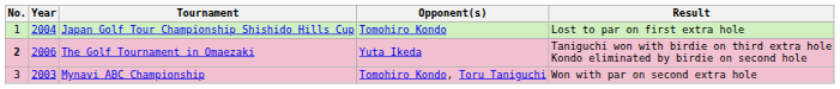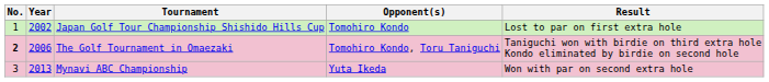Japan Golf Tour Championship Shishido Hills Cup | Year: 2004 -> 2002
The Golf Tournament in Omaezaki | Opponent(s): Yuta Ikeda -> Tomohiro Kondo, Toru Taniguchi
Mynavi ABC Championship | Year: 2003 -> 2013
Mynavi ABC Championship | Opponent(s): Tomohiro Kondo, Toru Taniguchi -> Yuta Ikeda
